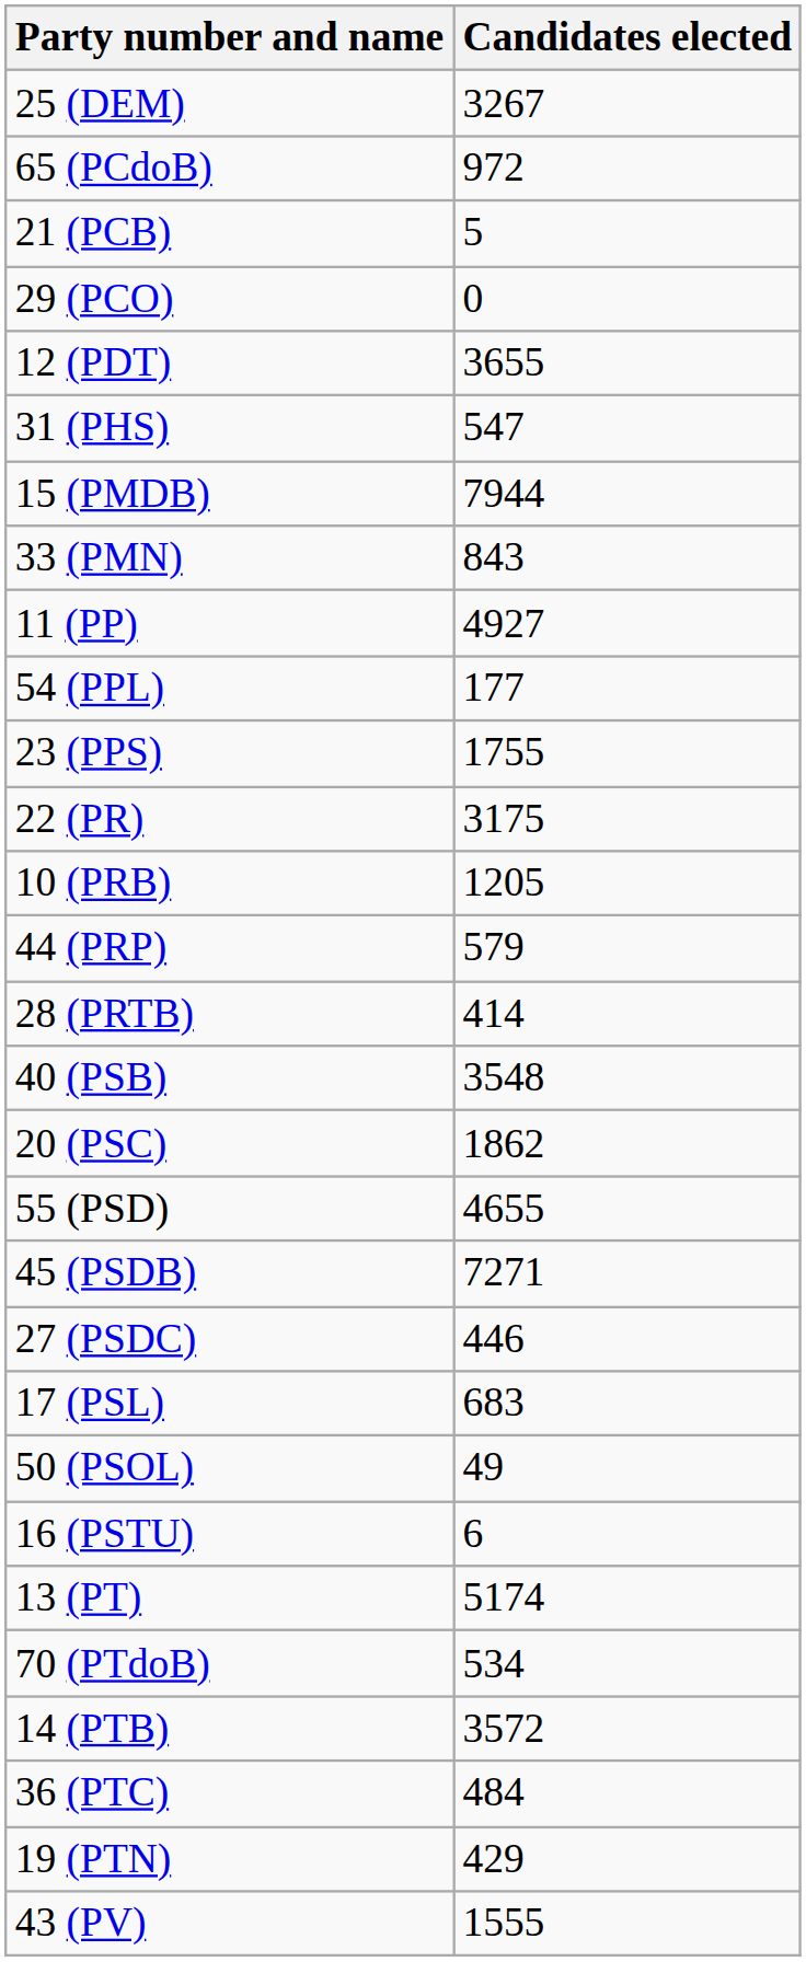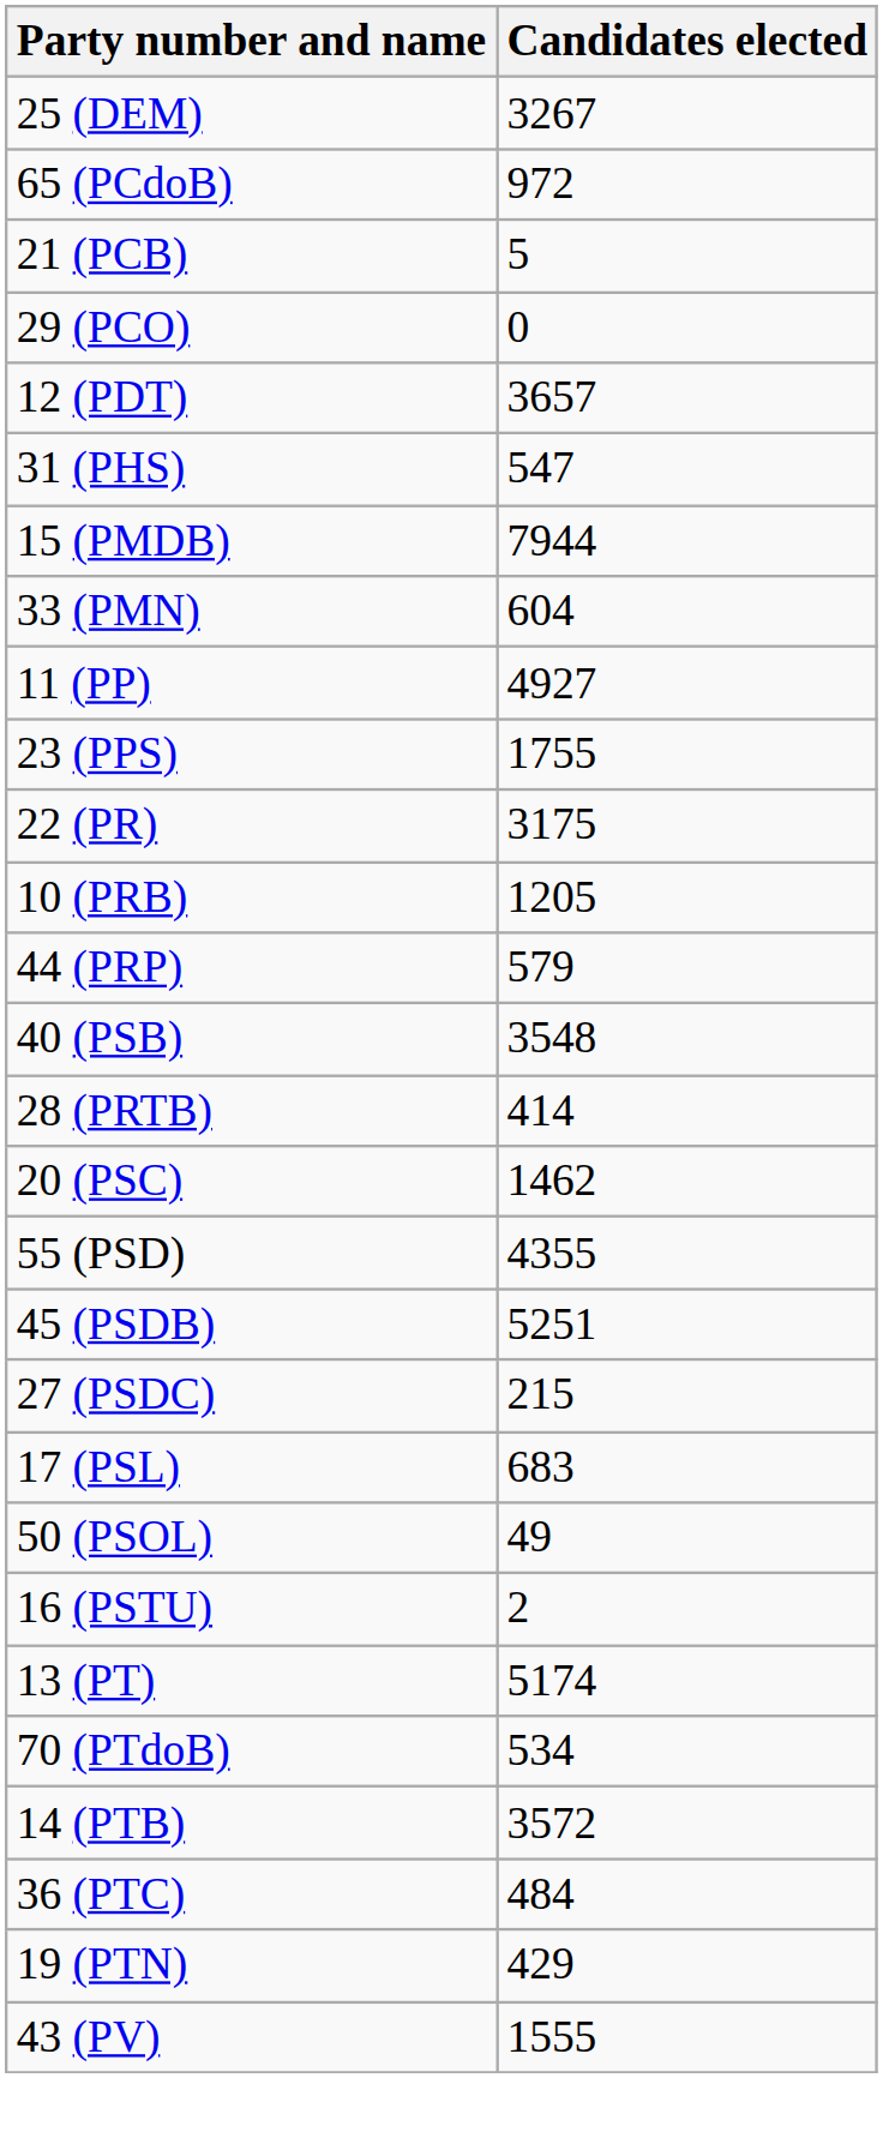12 (PDT) | Candidates elected: 3655 -> 3657
33 (PMN) | Candidates elected: 843 -> 604
- row: 54 (PPL) | 177
rows swapped: 28 (PRTB) <-> 40 (PSB)
20 (PSC) | Candidates elected: 1862 -> 1462
55 (PSD) | Candidates elected: 4655 -> 4355
45 (PSDB) | Candidates elected: 7271 -> 5251
27 (PSDC) | Candidates elected: 446 -> 215
16 (PSTU) | Candidates elected: 6 -> 2
